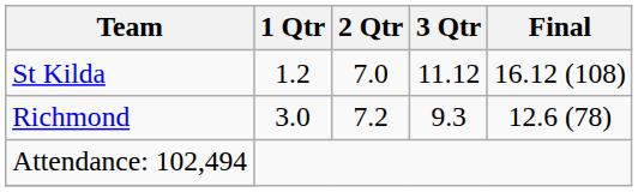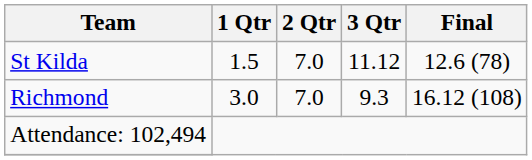St Kilda | 1 Qtr: 1.2 -> 1.5
St Kilda | Final: 16.12 (108) -> 12.6 (78)
Richmond | 2 Qtr: 7.2 -> 7.0
Richmond | Final: 12.6 (78) -> 16.12 (108)
